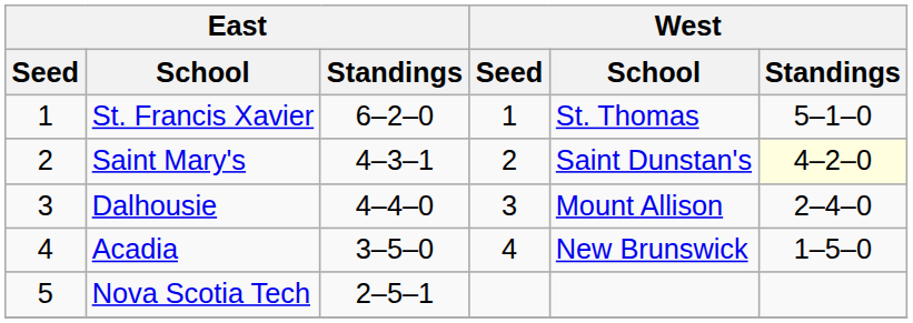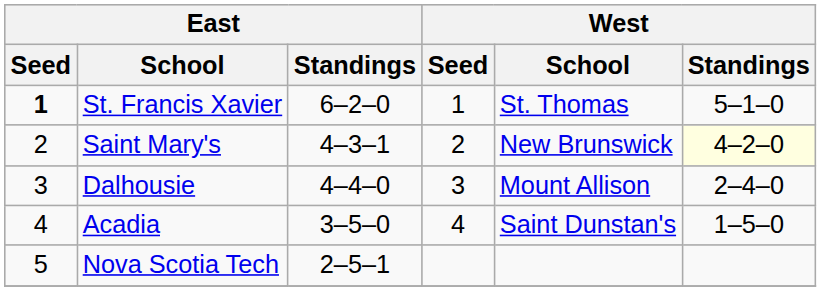St. Francis Xavier | East / Seed: normal -> bold
Saint Mary's | West / School: Saint Dunstan's -> New Brunswick
Acadia | West / School: New Brunswick -> Saint Dunstan's
